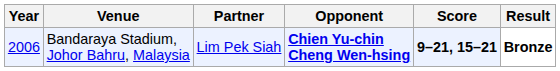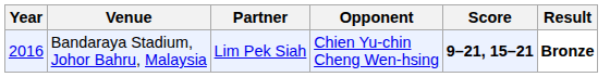Bandaraya Stadium, Johor Bahru, Malaysia | Year: 2006 -> 2016
Bandaraya Stadium, Johor Bahru, Malaysia | Opponent: bold -> normal
